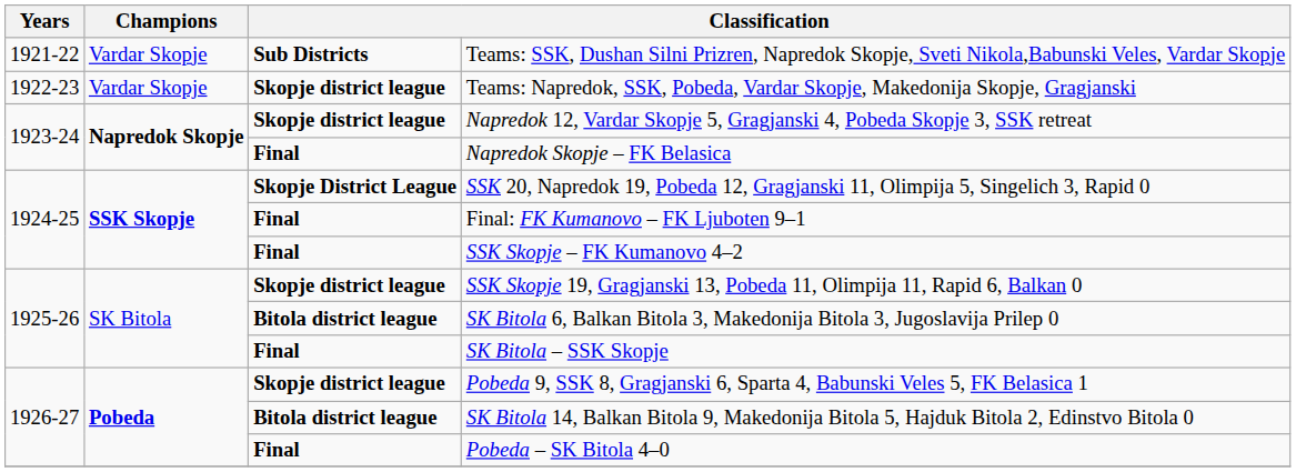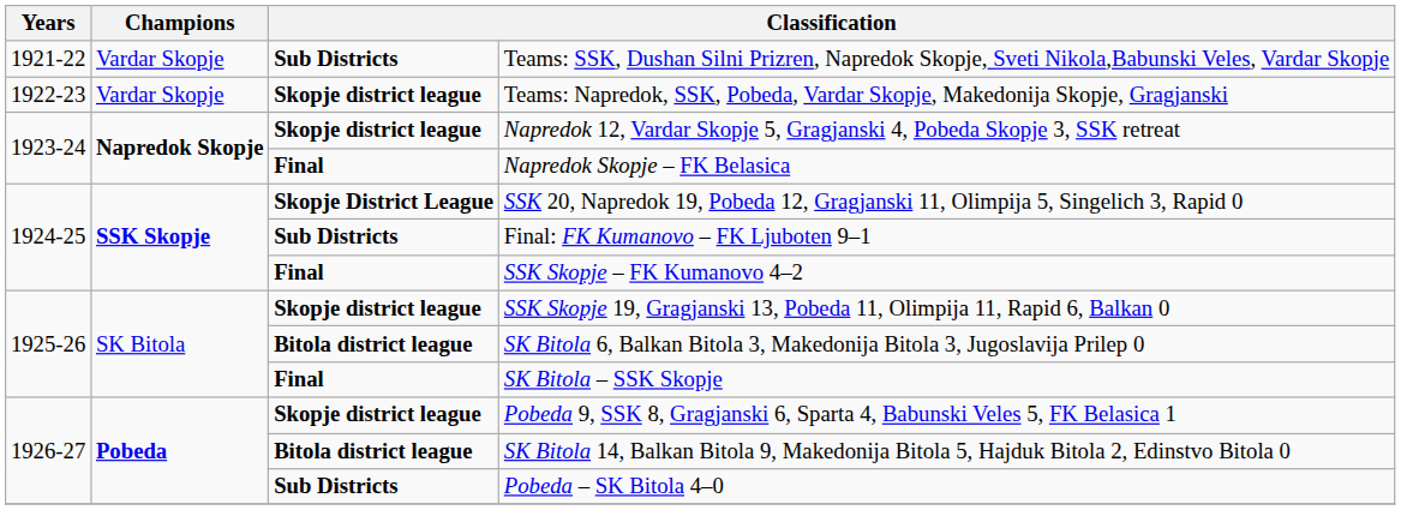Final: FK Kumanovo – FK Ljuboten 9–1 | column 3: Final -> Sub Districts
Pobeda – SK Bitola 4–0 | column 3: Final -> Sub Districts
